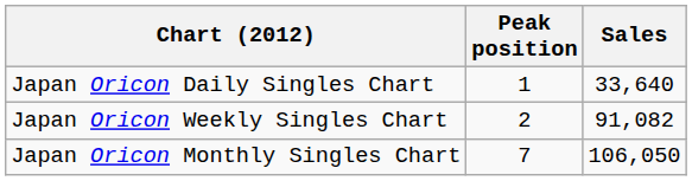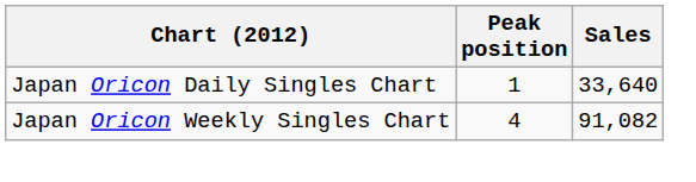Japan Oricon Weekly Singles Chart | Peak position: 2 -> 4
- row: Japan Oricon Monthly Singles Chart | 7 | 106,050
